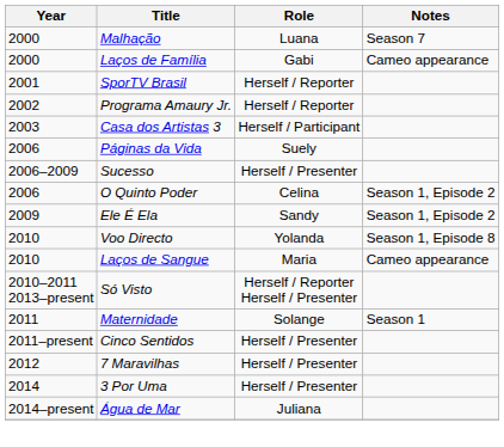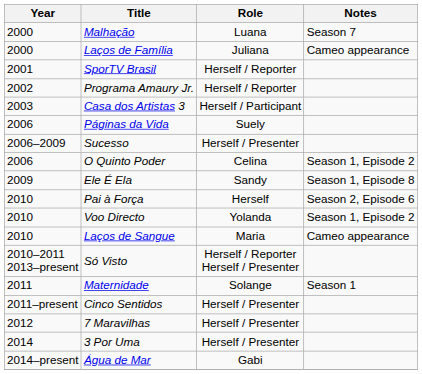Laços de Família | Role: Gabi -> Juliana
Ele É Ela | Notes: Season 1, Episode 2 -> Season 1, Episode 8
+ row: 2010 | Pai à Força | Herself | Season 2, Episode 6
Voo Directo | Notes: Season 1, Episode 8 -> Season 1, Episode 2
Água de Mar | Role: Juliana -> Gabi
